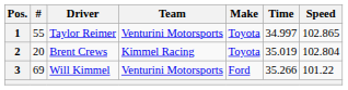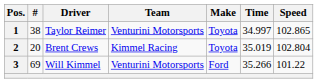1 | #: 55 -> 38
